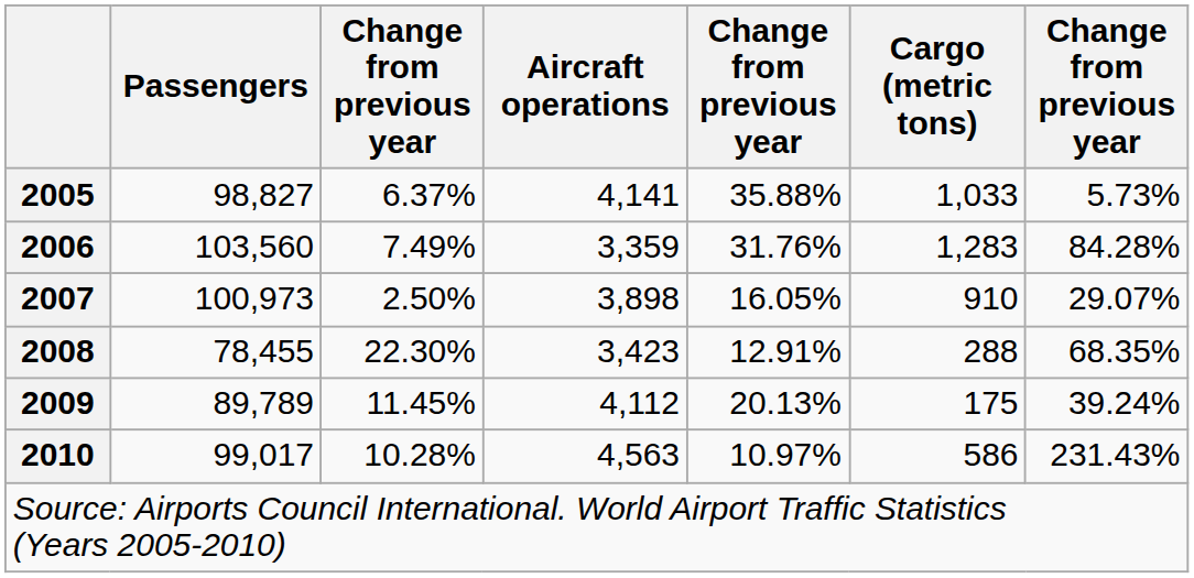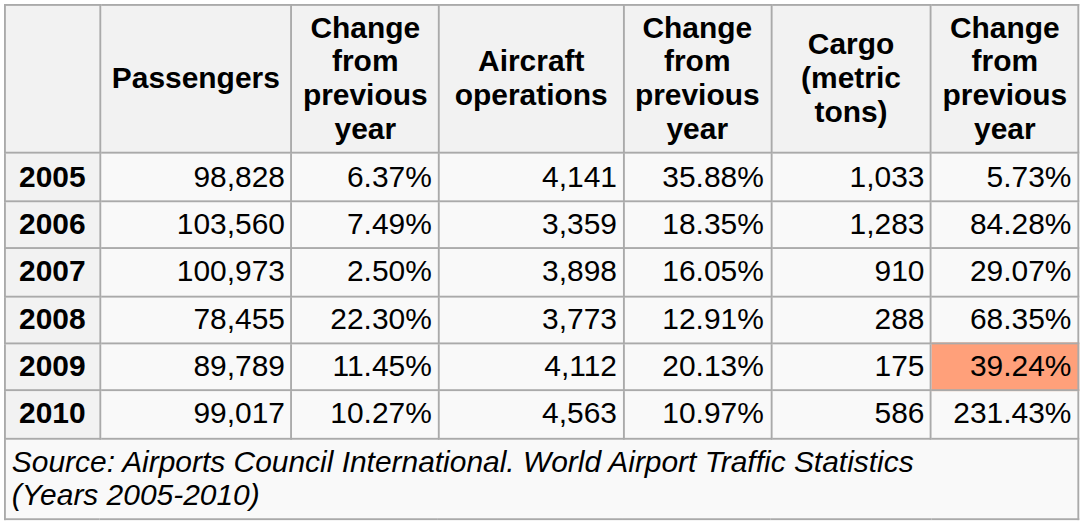2005 | Passengers: 98,827 -> 98,828
2006 | column 5: 31.76% -> 18.35%
2008 | Aircraft operations: 3,423 -> 3,773
2009 | column 7: no background -> lightsalmon background
2010 | column 3: 10.28% -> 10.27%
